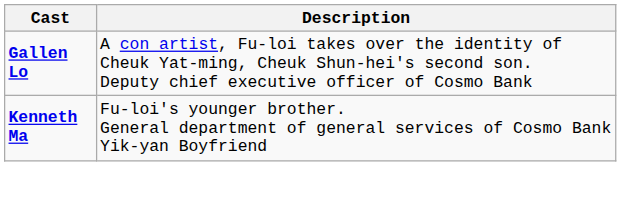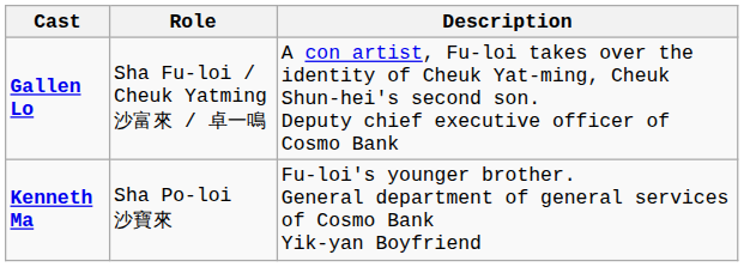+ column: Role | Sha Fu-loi / Cheuk Yatming 沙富來 / 卓一鳴 | Sha Po-loi 沙寶來
